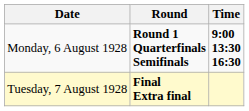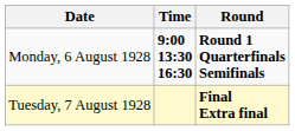columns swapped: Time <-> Round
